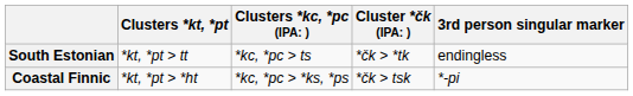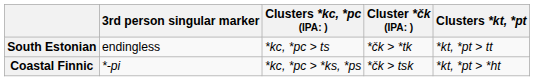columns swapped: Clusters *kt, *pt <-> 3rd person singular marker
